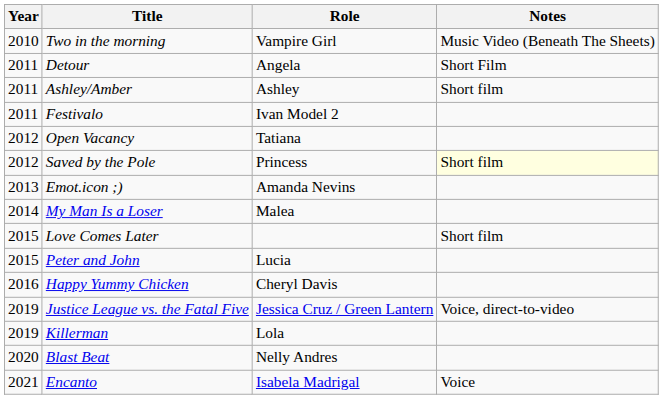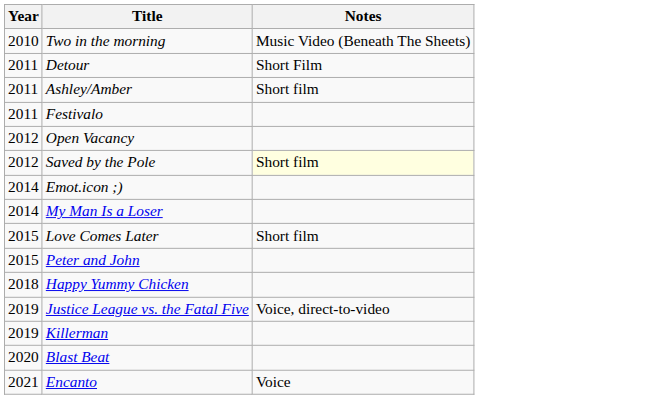- column: Role | Vampire Girl | Angela | Ashley | Ivan Model 2 | Tatiana | Princess | Amanda Nevins | Malea | Lucia | Cheryl Davis | Jessica Cruz / Green Lantern | Lola | Nelly Andres | Isabela Madrigal
Emot.icon ;) | Year: 2013 -> 2014
Happy Yummy Chicken | Year: 2016 -> 2018
